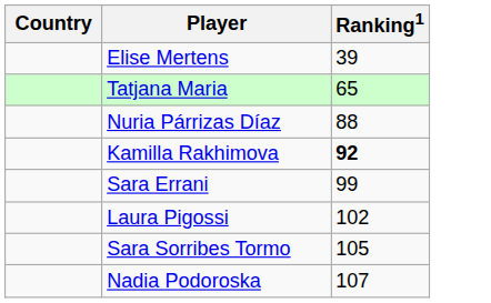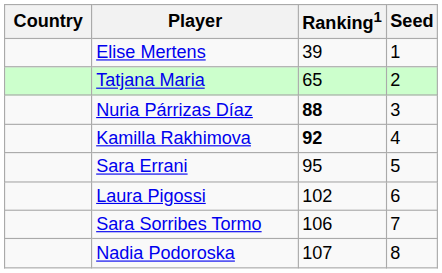+ column: Seed | 1 | 2 | 3 | 4 | 5 | 6 | 7 | 8
Nuria Párrizas Díaz | Ranking1: normal -> bold
Sara Errani | Ranking1: 99 -> 95
Sara Sorribes Tormo | Ranking1: 105 -> 106
